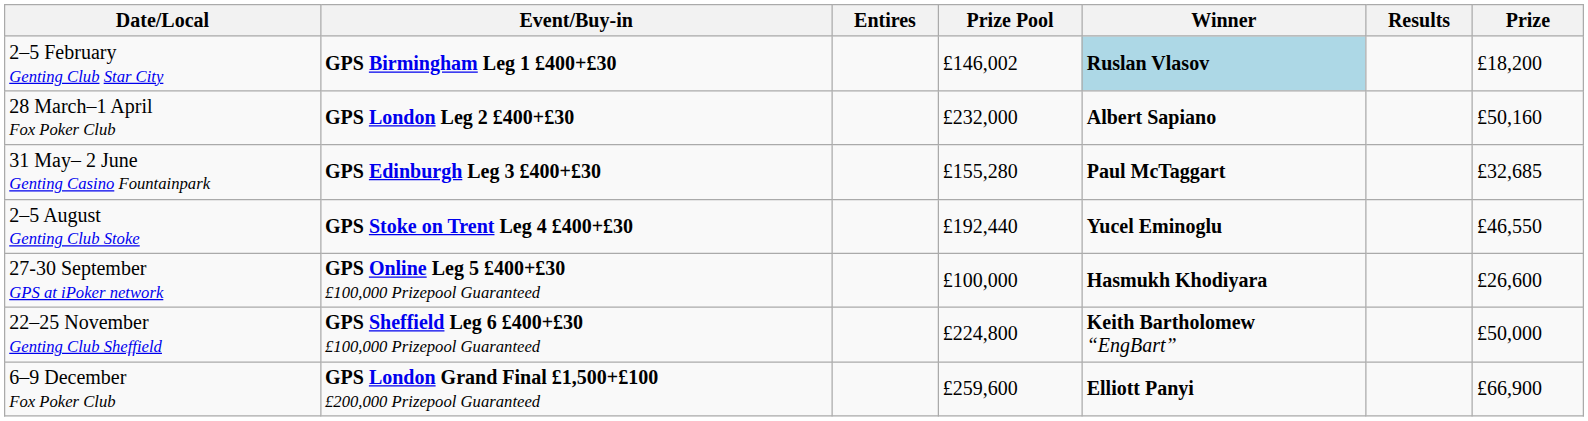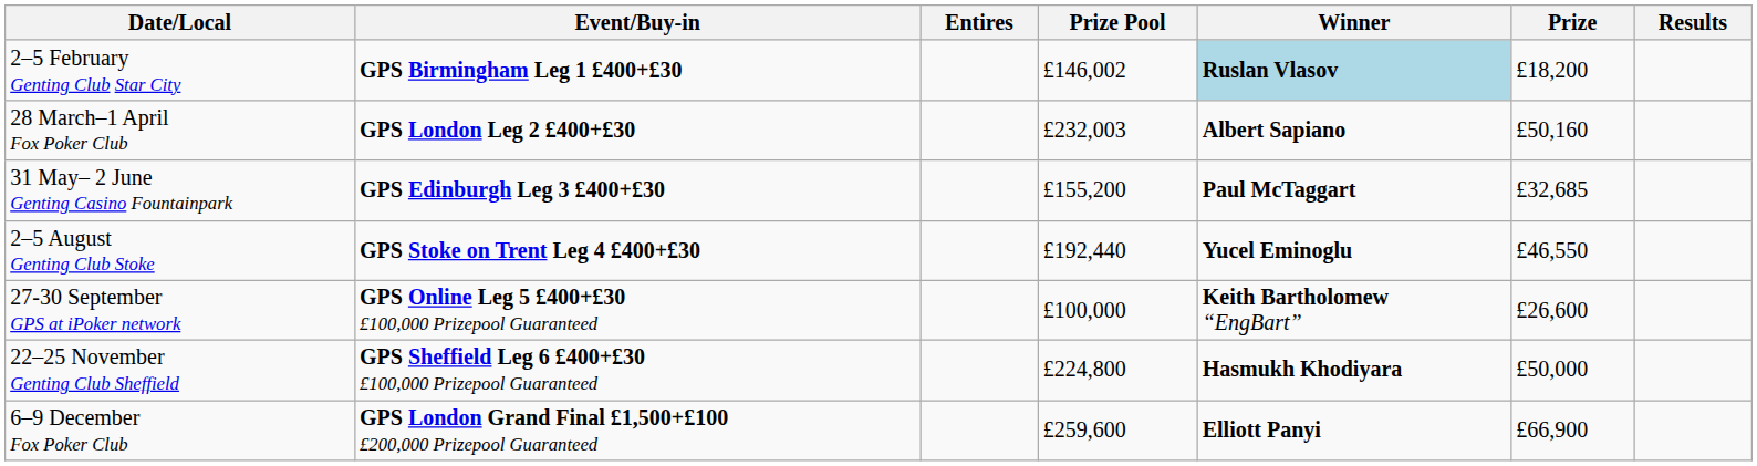columns swapped: Prize <-> Results
28 March–1 April Fox Poker Club | Prize Pool: £232,000 -> £232,003
31 May– 2 June Genting Casino Fountainpark | Prize Pool: £155,280 -> £155,200
27-30 September GPS at iPoker network | Winner: Hasmukh Khodiyara -> Keith Bartholomew “EngBart”
22–25 November Genting Club Sheffield | Winner: Keith Bartholomew “EngBart” -> Hasmukh Khodiyara
